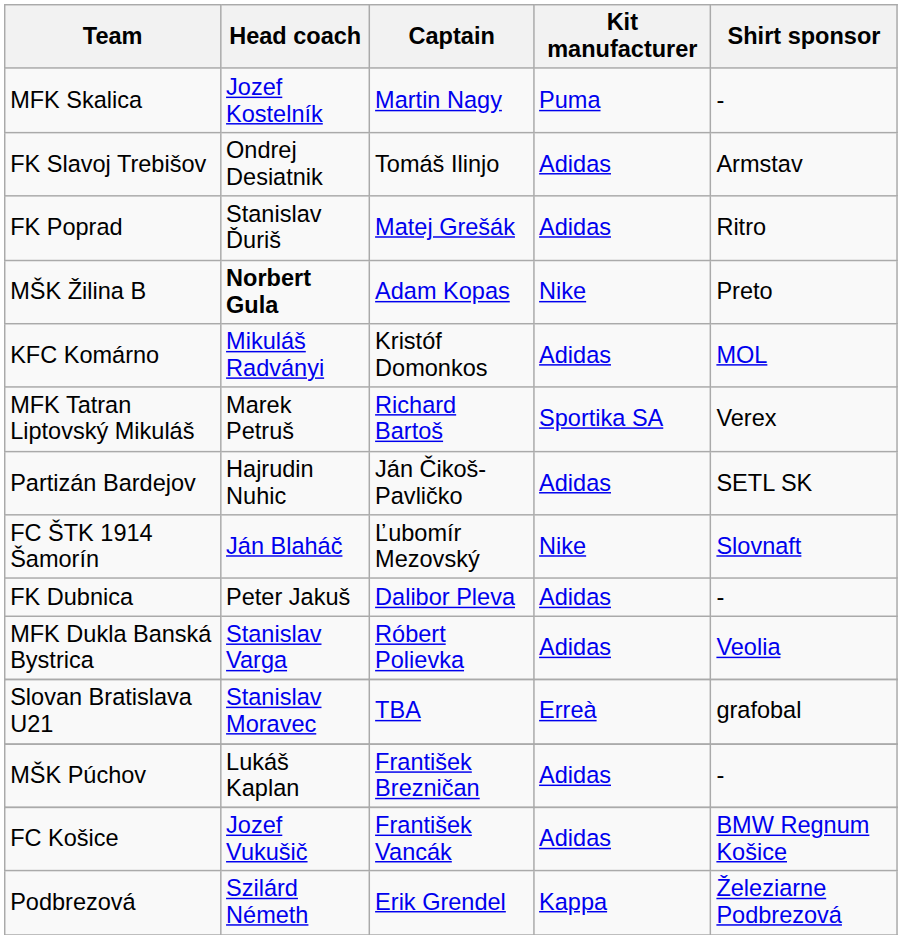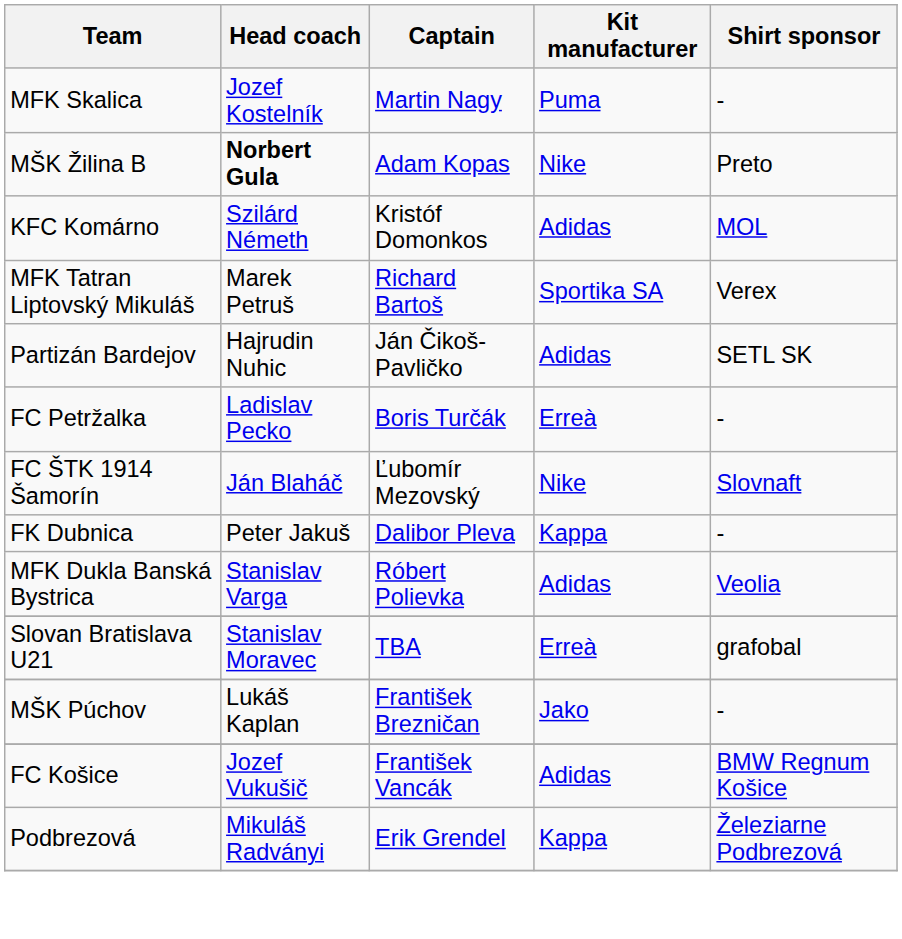- row: FK Slavoj Trebišov | Ondrej Desiatnik | Tomáš Ilinjo | Adidas | Armstav
- row: FK Poprad | Stanislav Ďuriš | Matej Grešák | Adidas | Ritro
KFC Komárno | Head coach: Mikuláš Radványi -> Szilárd Németh
+ row: FC Petržalka | Ladislav Pecko | Boris Turčák | Erreà | -
FK Dubnica | Kit manufacturer: Adidas -> Kappa
MŠK Púchov | Kit manufacturer: Adidas -> Jako
Podbrezová | Head coach: Szilárd Németh -> Mikuláš Radványi
